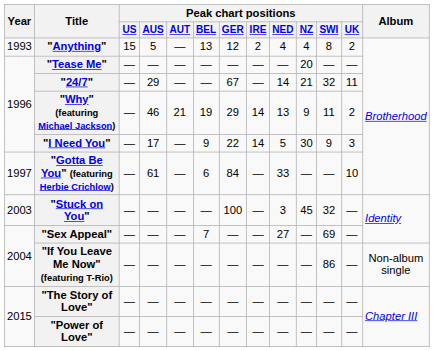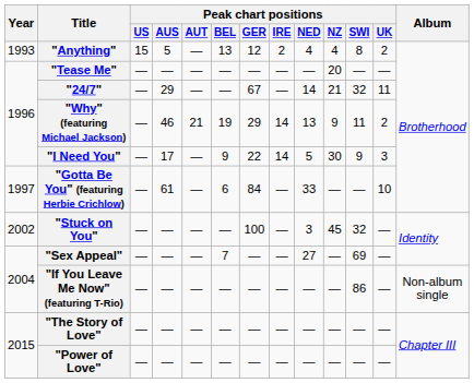"Stuck on You" | Year: 2003 -> 2002
